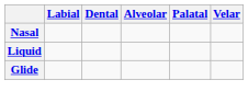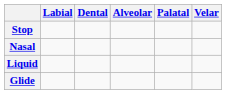+ row: Stop
